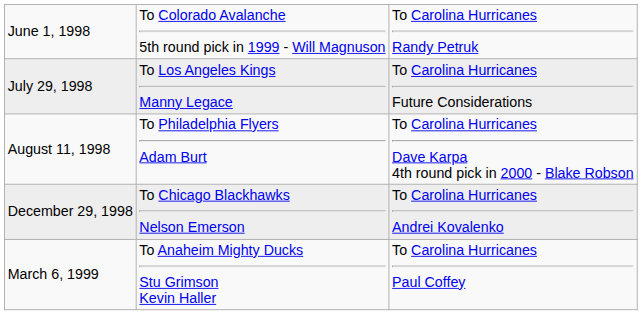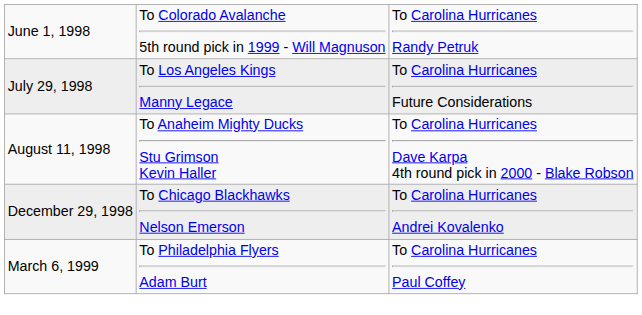August 11, 1998 | column 2: To Philadelphia Flyers Adam Burt -> To Anaheim Mighty Ducks Stu Grimson Kevin Haller
March 6, 1999 | column 2: To Anaheim Mighty Ducks Stu Grimson Kevin Haller -> To Philadelphia Flyers Adam Burt
